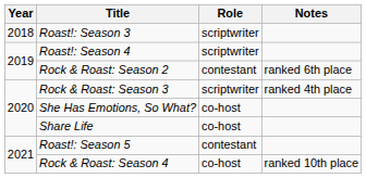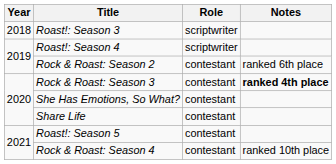Rock & Roast: Season 3 | Role: scriptwriter -> contestant
Rock & Roast: Season 3 | Notes: normal -> bold
She Has Emotions, So What? | Role: co-host -> contestant
Share Life | Role: co-host -> contestant
Rock & Roast: Season 4 | Role: co-host -> contestant
